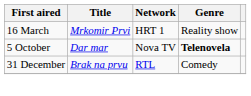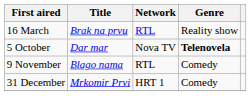16 March | Title: Mrkomir Prvi -> Brak na prvu
16 March | Network: HRT 1 -> RTL
+ row: 9 November | Blago nama | RTL | Comedy
31 December | Title: Brak na prvu -> Mrkomir Prvi
31 December | Network: RTL -> HRT 1
